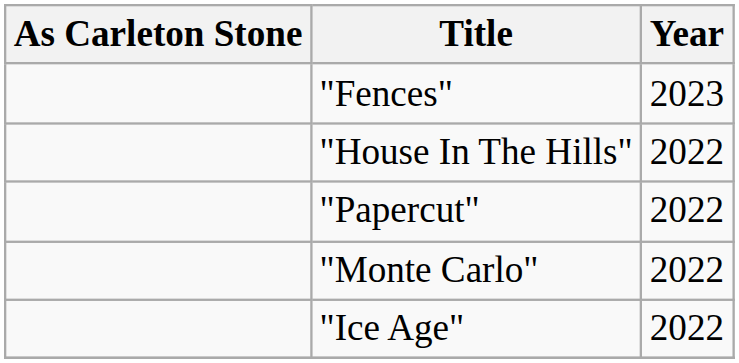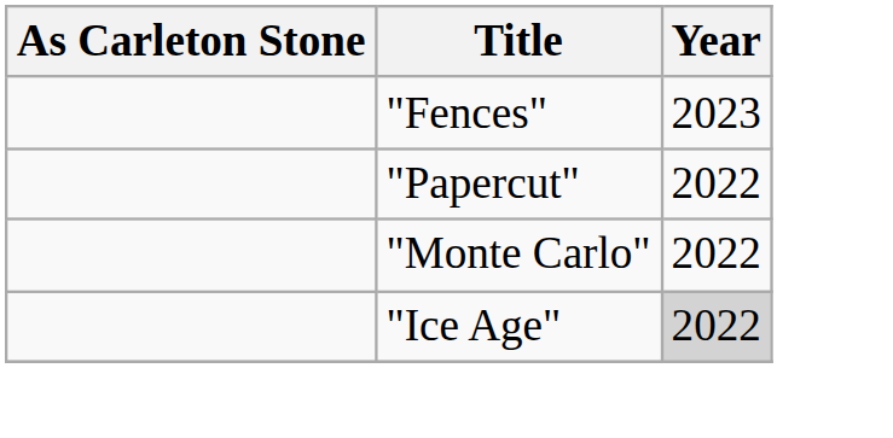- row: "House In The Hills" | 2022
"Ice Age" | Year: no background -> lightgrey background
